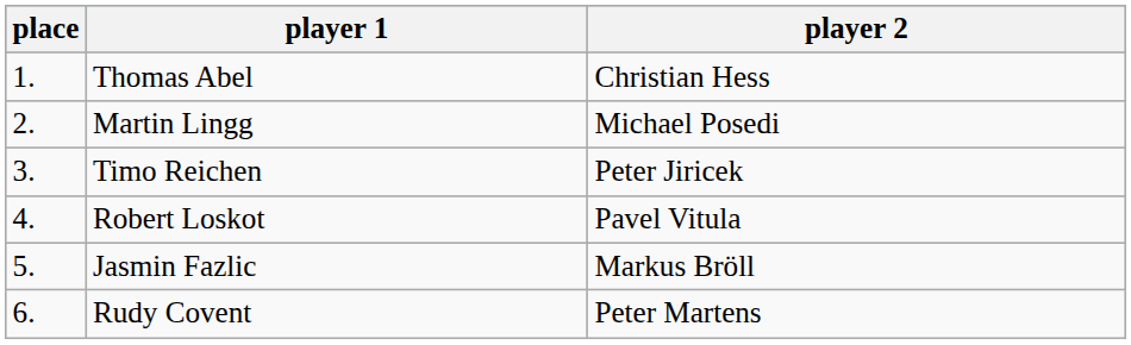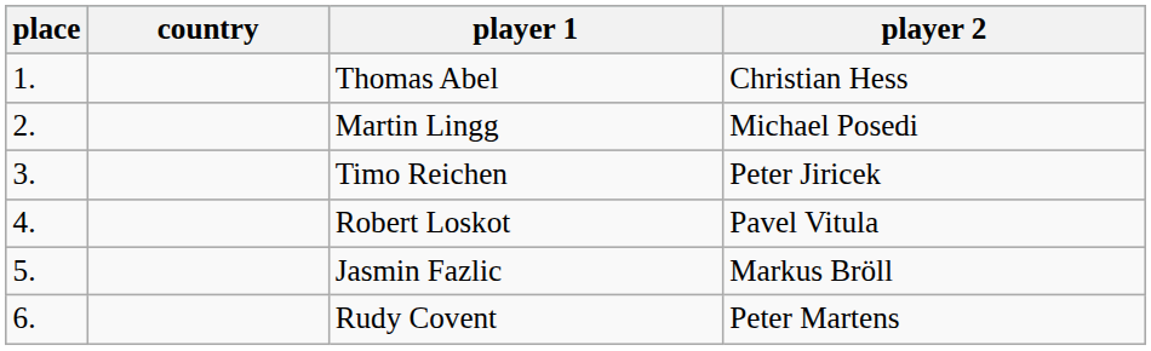+ column: country
